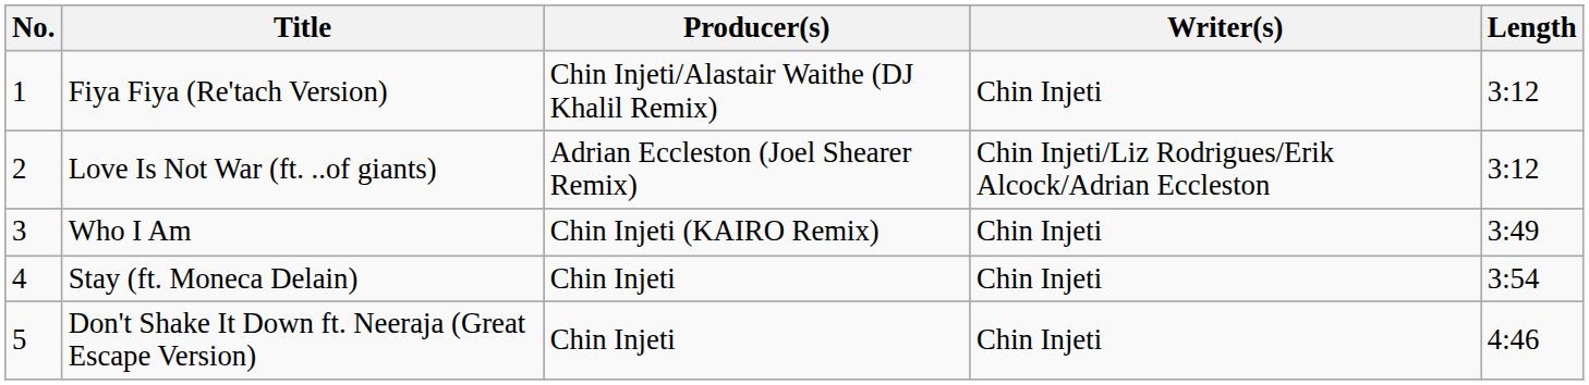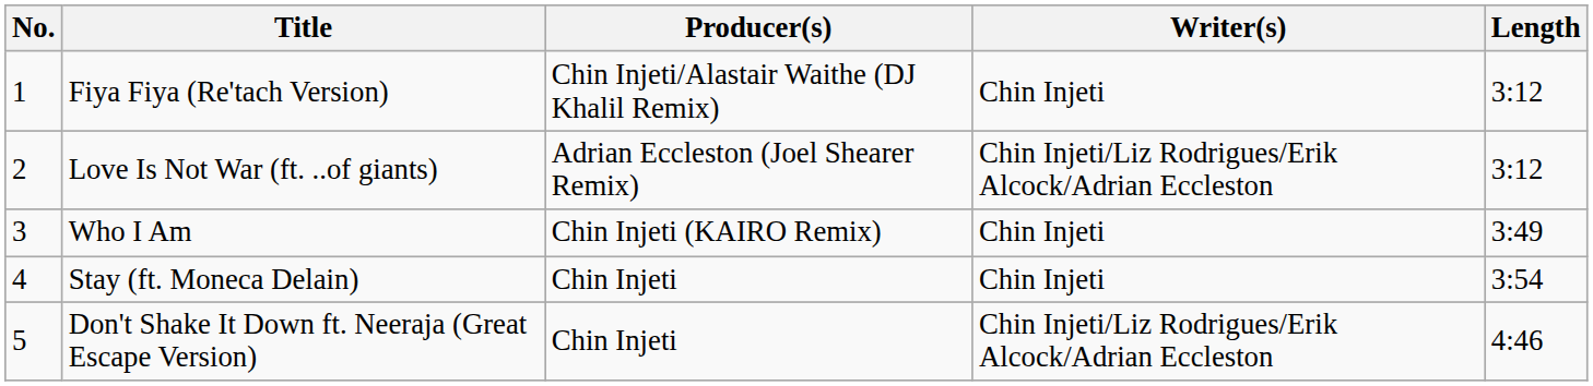Don't Shake It Down ft. Neeraja (Great Escape Version) | Writer(s): Chin Injeti -> Chin Injeti/Liz Rodrigues/Erik Alcock/Adrian Eccleston
